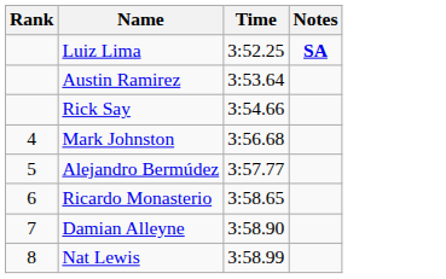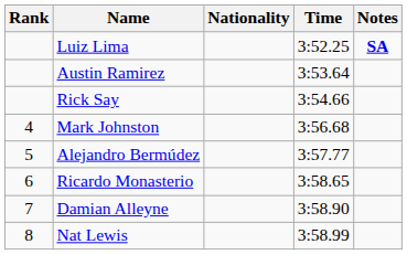+ column: Nationality
